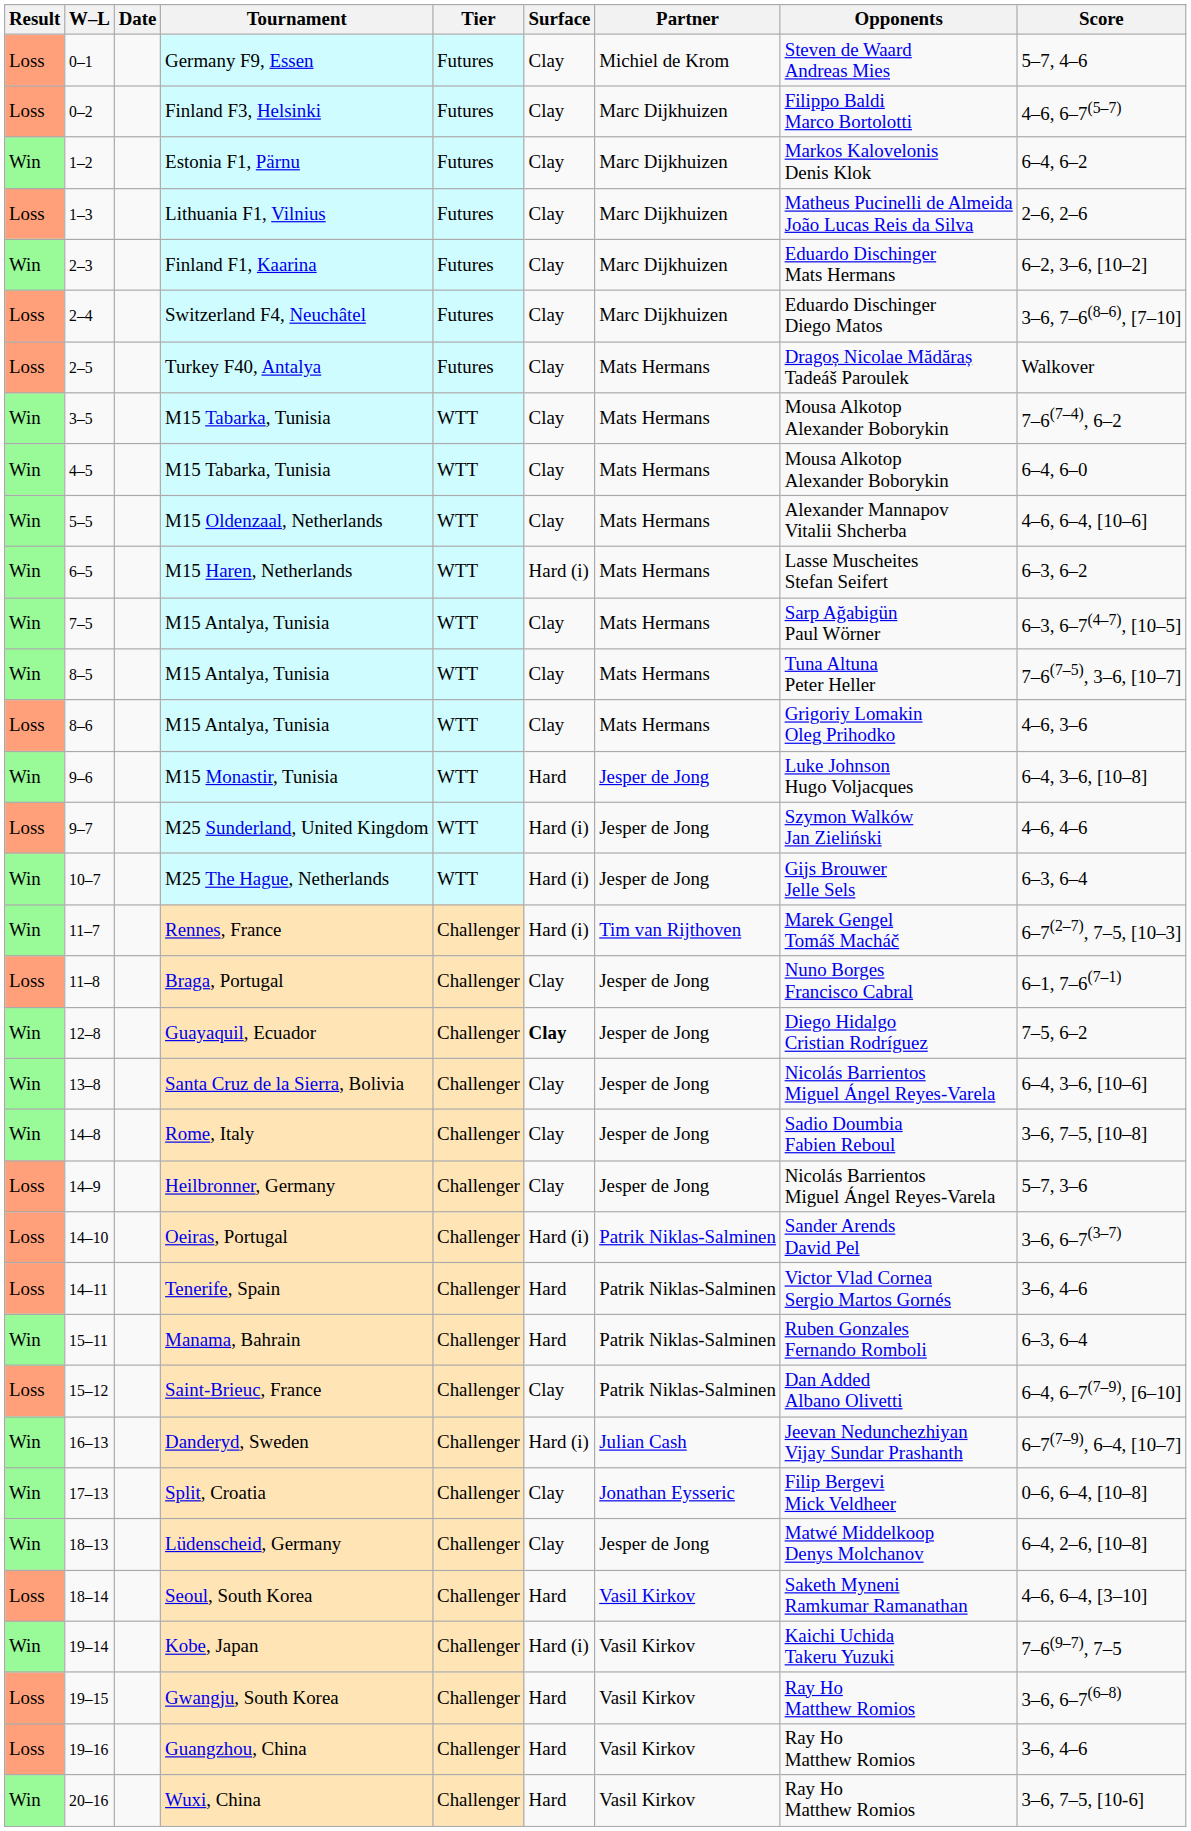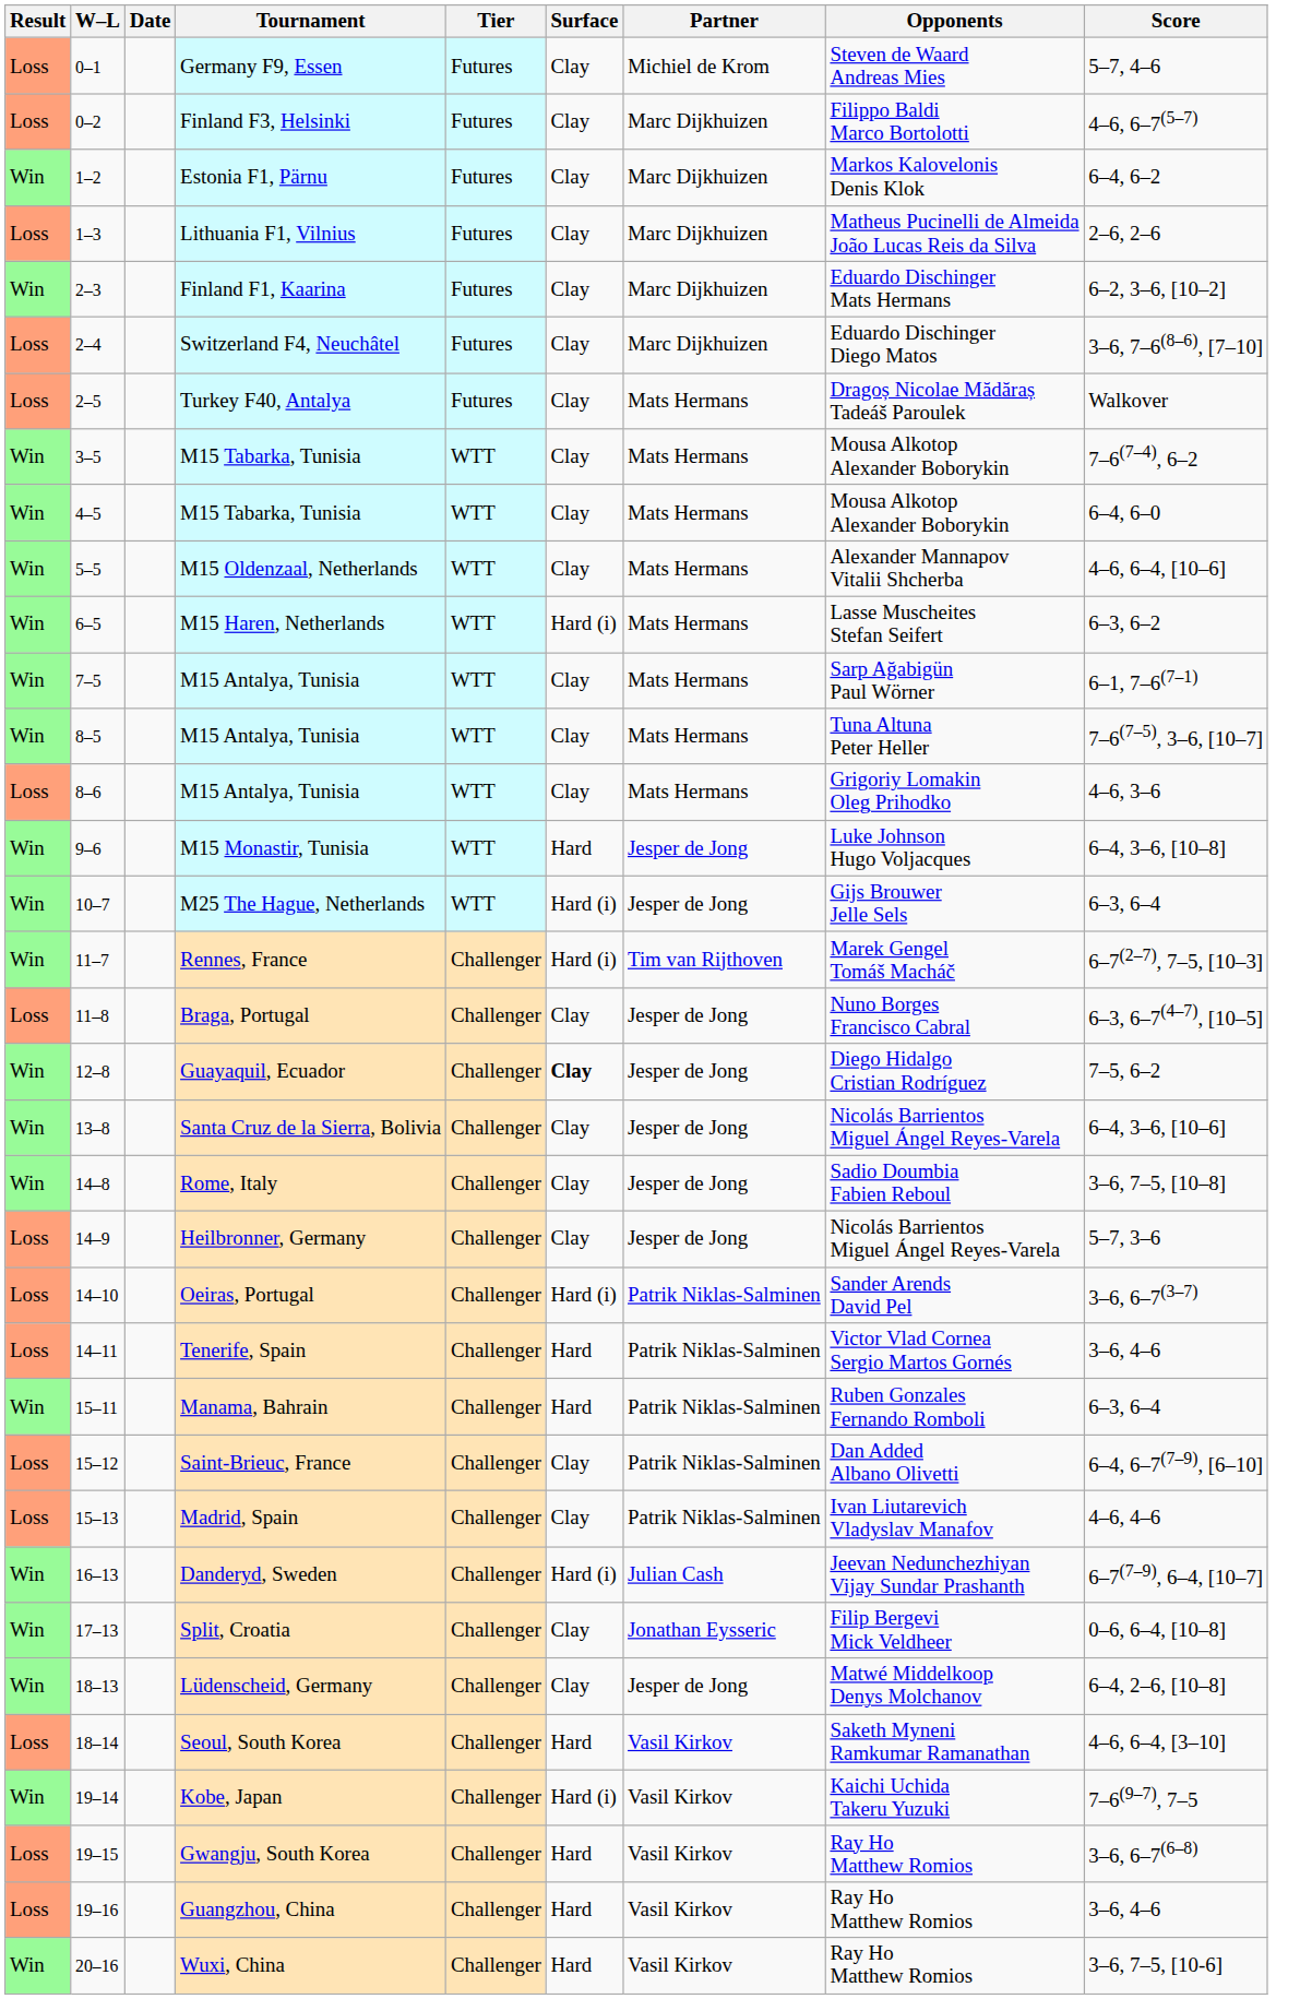7–5 / M15 Antalya, Tunisia | Score: 6–3, 6–7(4–7), [10–5] -> 6–1, 7–6(7–1)
- row: Loss | 9–7 | M25 Sunderland, United Kingdom | WTT | Hard (i) | Jesper de Jong | Szymon Walków Jan Zieliński | 4–6, 4–6
Braga, Portugal | Score: 6–1, 7–6(7–1) -> 6–3, 6–7(4–7), [10–5]
+ row: Loss | 15–13 | Madrid, Spain | Challenger | Clay | Patrik Niklas-Salminen | Ivan Liutarevich Vladyslav Manafov | 4–6, 4–6
